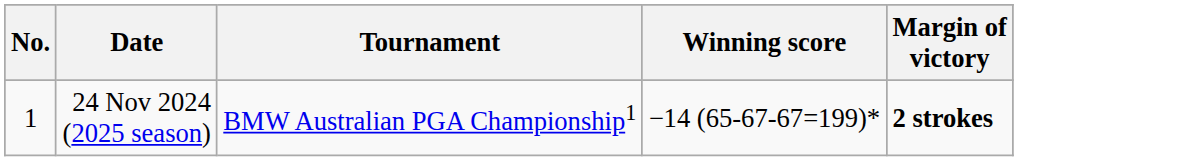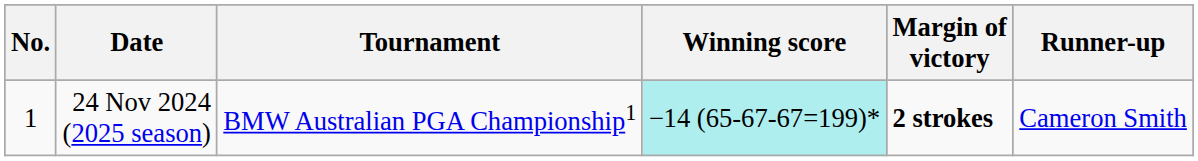+ column: Runner-up | Cameron Smith
24 Nov 2024 (2025 season) | Winning score: no background -> paleturquoise background
